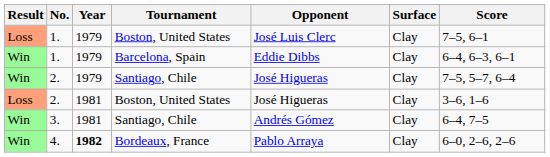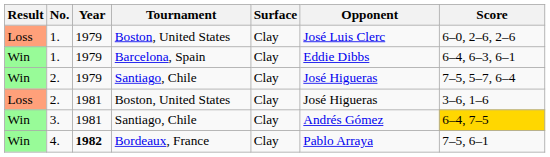columns swapped: Surface <-> Opponent
1. / Boston, United States | Score: 7–5, 6–1 -> 6–0, 2–6, 2–6
3. | Score: no background -> gold background
4. | Score: 6–0, 2–6, 2–6 -> 7–5, 6–1
